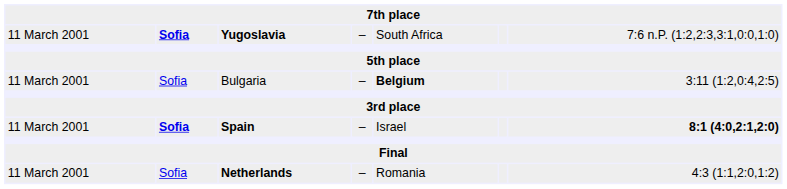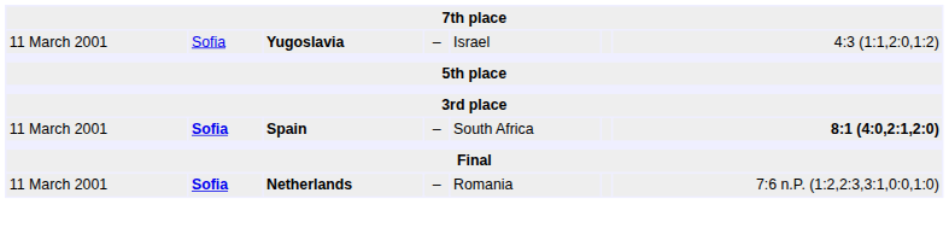Yugoslavia | column 2: bold -> normal
Yugoslavia | column 5: South Africa -> Israel
Yugoslavia | column 7: 7:6 n.P. (1:2,2:3,3:1,0:0,1:0) -> 4:3 (1:1,2:0,1:2)
- row: 11 March 2001 | Sofia | Bulgaria | – | Belgium | 3:11 (1:2,0:4,2:5)
Spain | column 5: Israel -> South Africa
Netherlands | column 2: normal -> bold
Netherlands | column 7: 4:3 (1:1,2:0,1:2) -> 7:6 n.P. (1:2,2:3,3:1,0:0,1:0)
